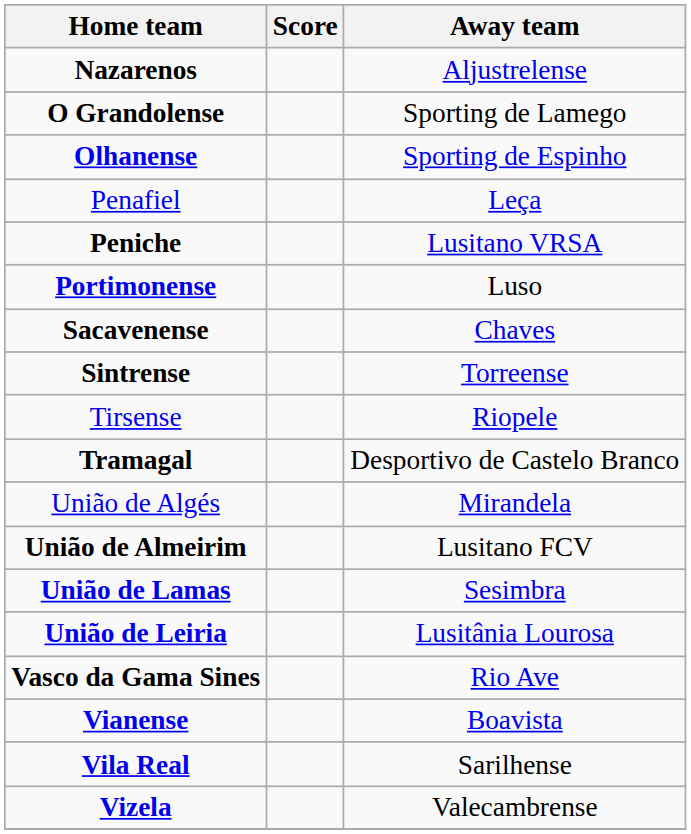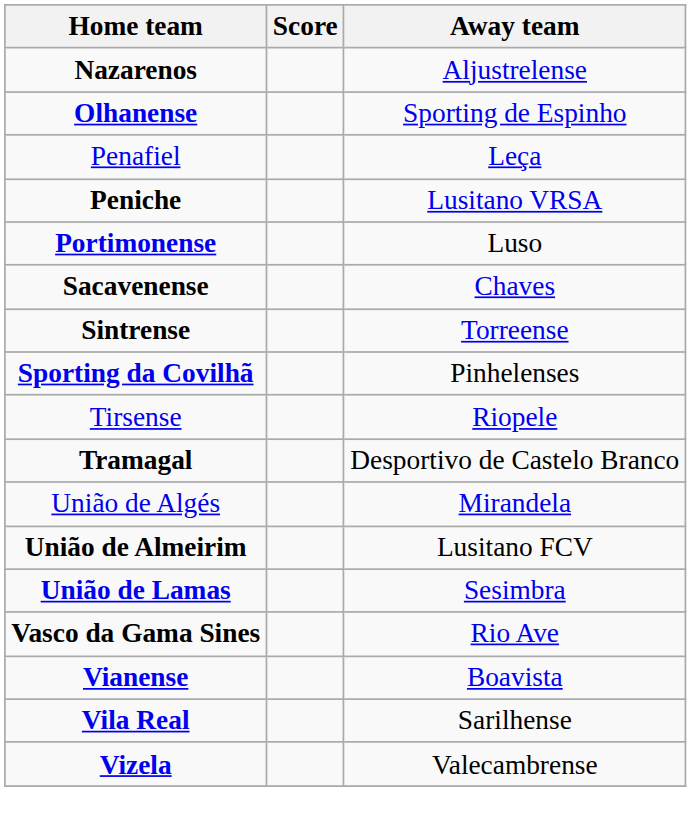- row: O Grandolense | Sporting de Lamego
+ row: Sporting da Covilhã | Pinhelenses
- row: União de Leiria | Lusitânia Lourosa
